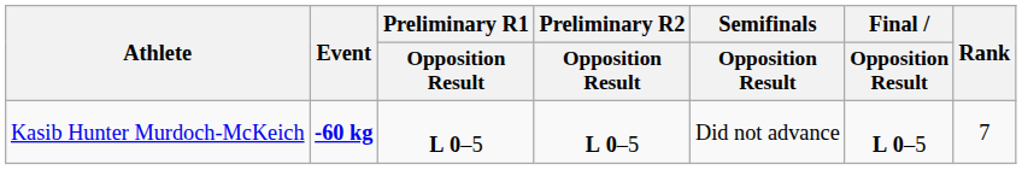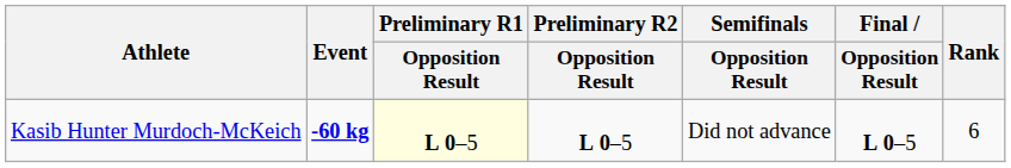Kasib Hunter Murdoch-McKeich | Preliminary R1 / Opposition Result: no background -> lightyellow background
Kasib Hunter Murdoch-McKeich | Rank: 7 -> 6
